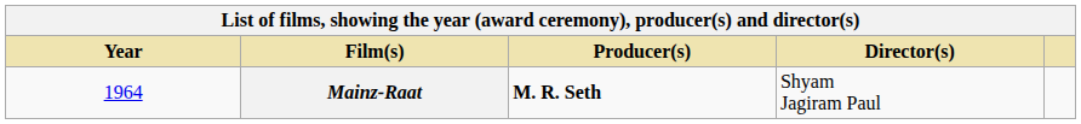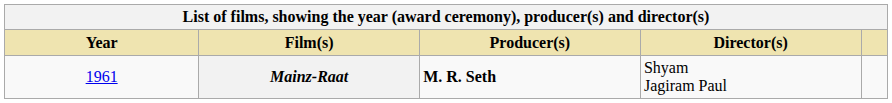Mainz-Raat | Year: 1964 -> 1961
